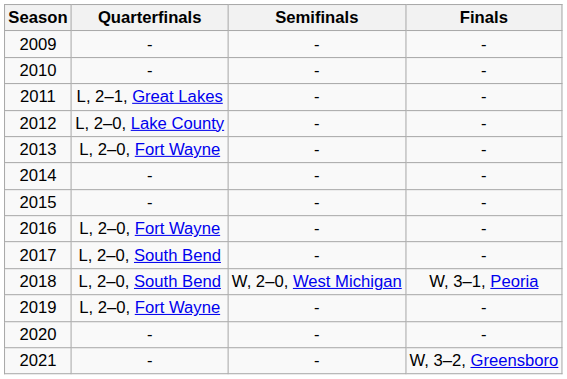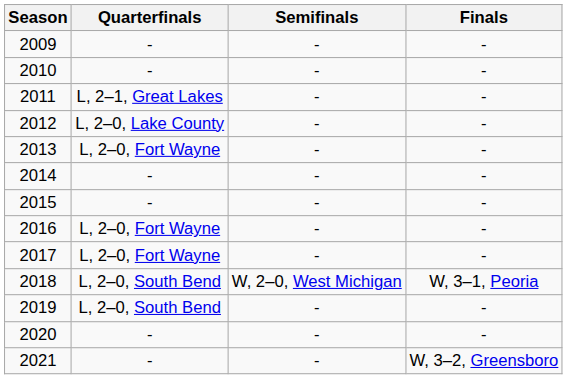2017 | Quarterfinals: L, 2–0, South Bend -> L, 2–0, Fort Wayne
2019 | Quarterfinals: L, 2–0, Fort Wayne -> L, 2–0, South Bend
